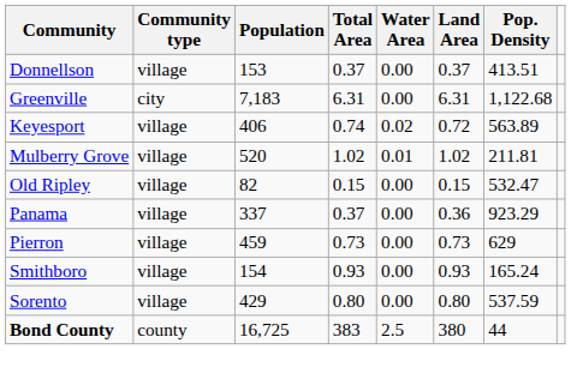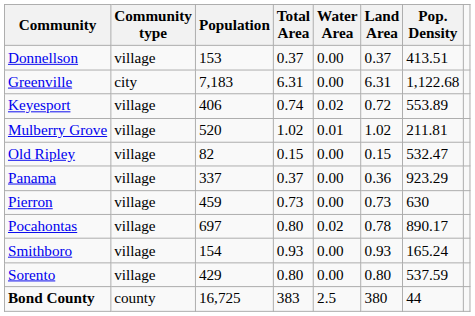Keyesport | Pop. Density: 563.89 -> 553.89
Pierron | Pop. Density: 629 -> 630
+ row: Pocahontas | village | 697 | 0.80 | 0.02 | 0.78 | 890.17
